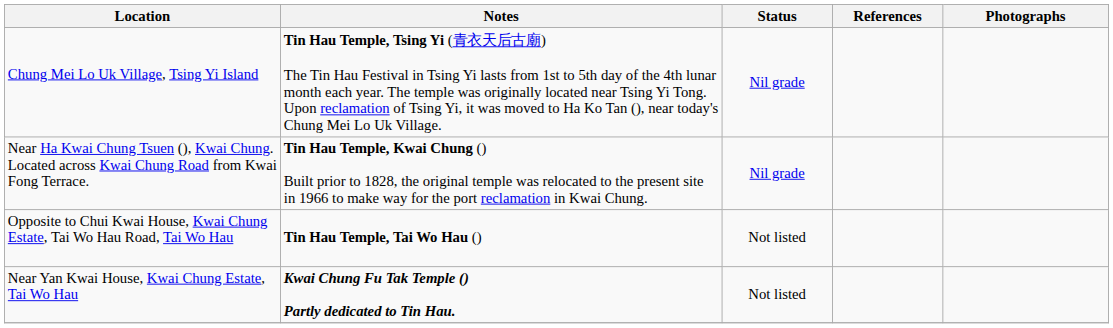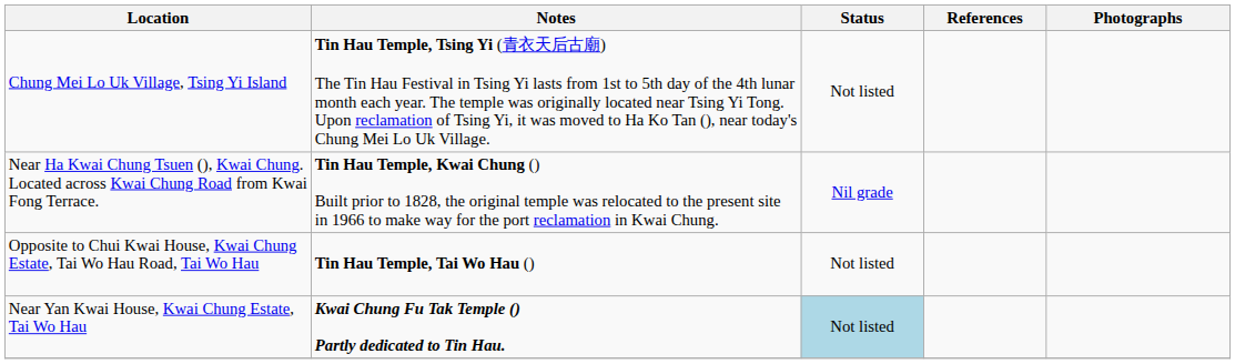Chung Mei Lo Uk Village, Tsing Yi Island | Status: Nil grade -> Not listed
Near Yan Kwai House, Kwai Chung Estate, Tai Wo Hau | Status: no background -> lightblue background
